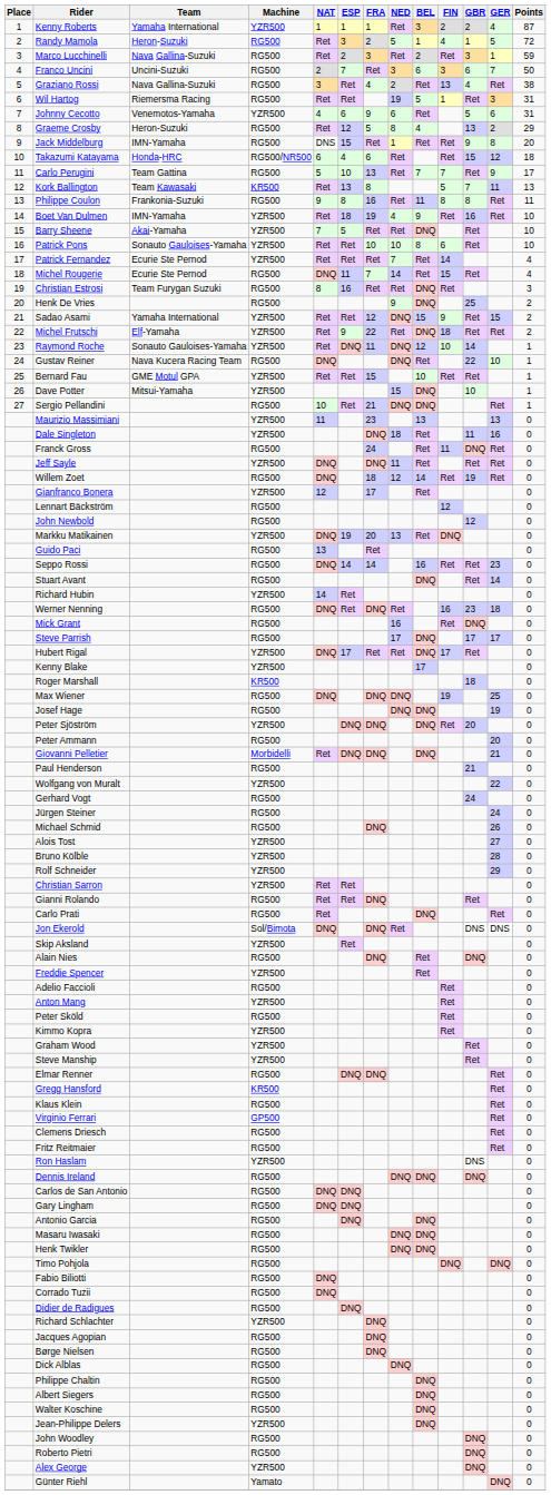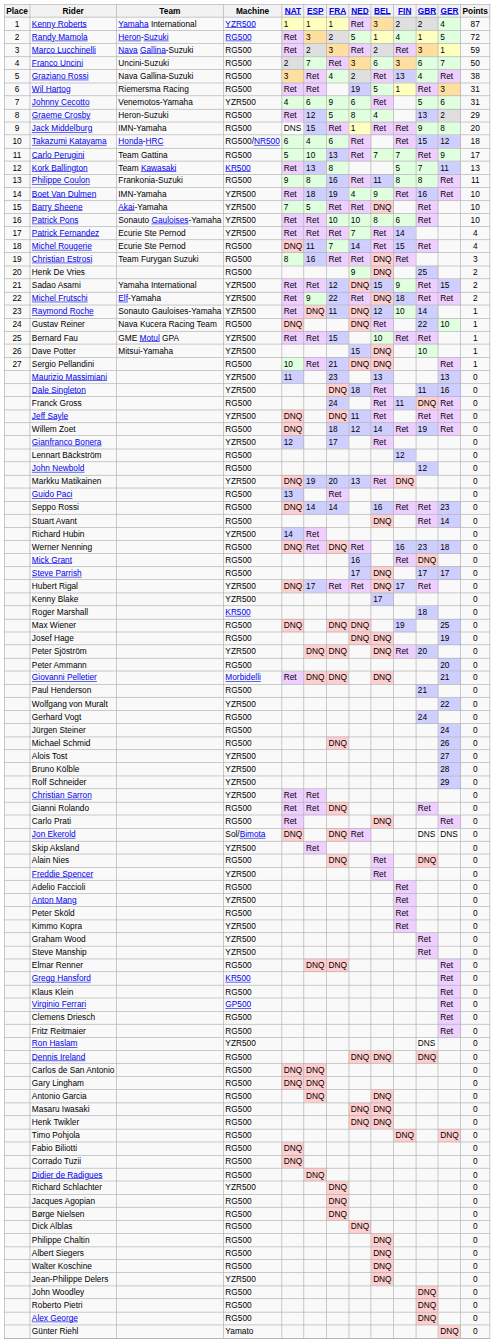Alex George | Machine: YZR500 -> RG500
